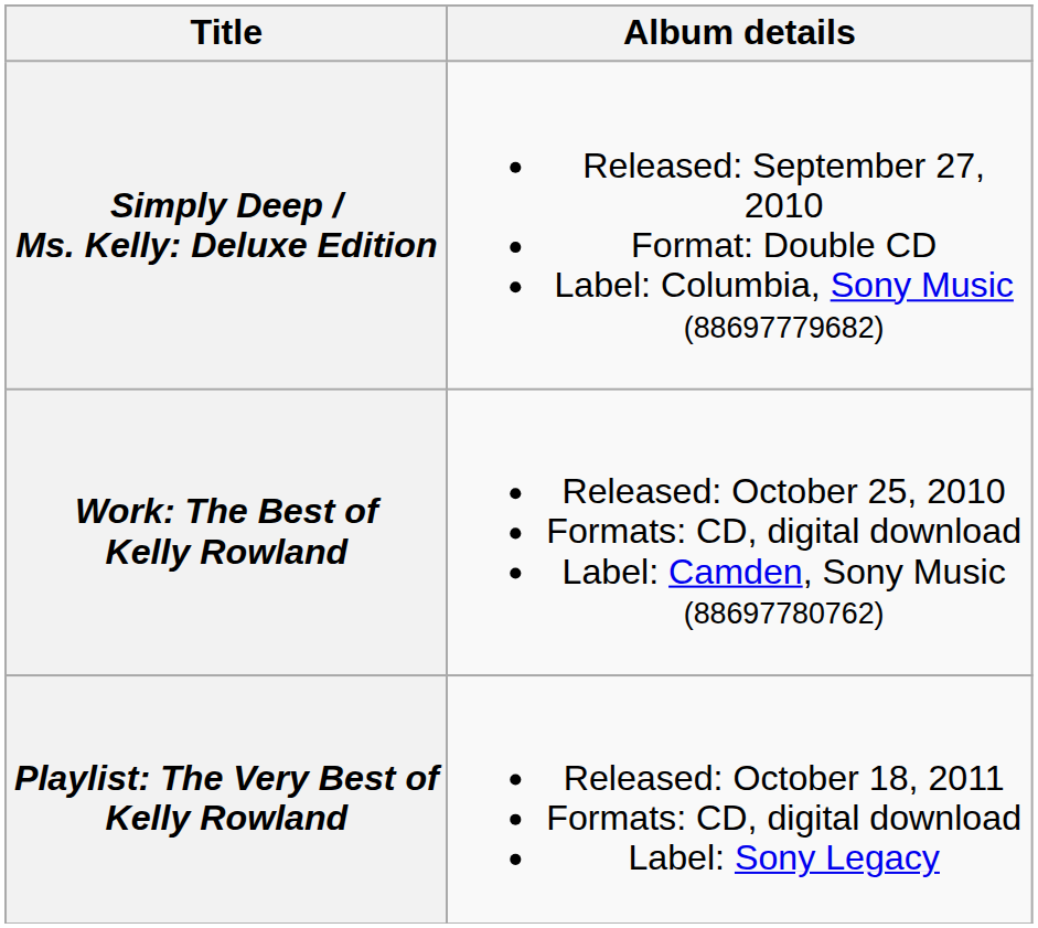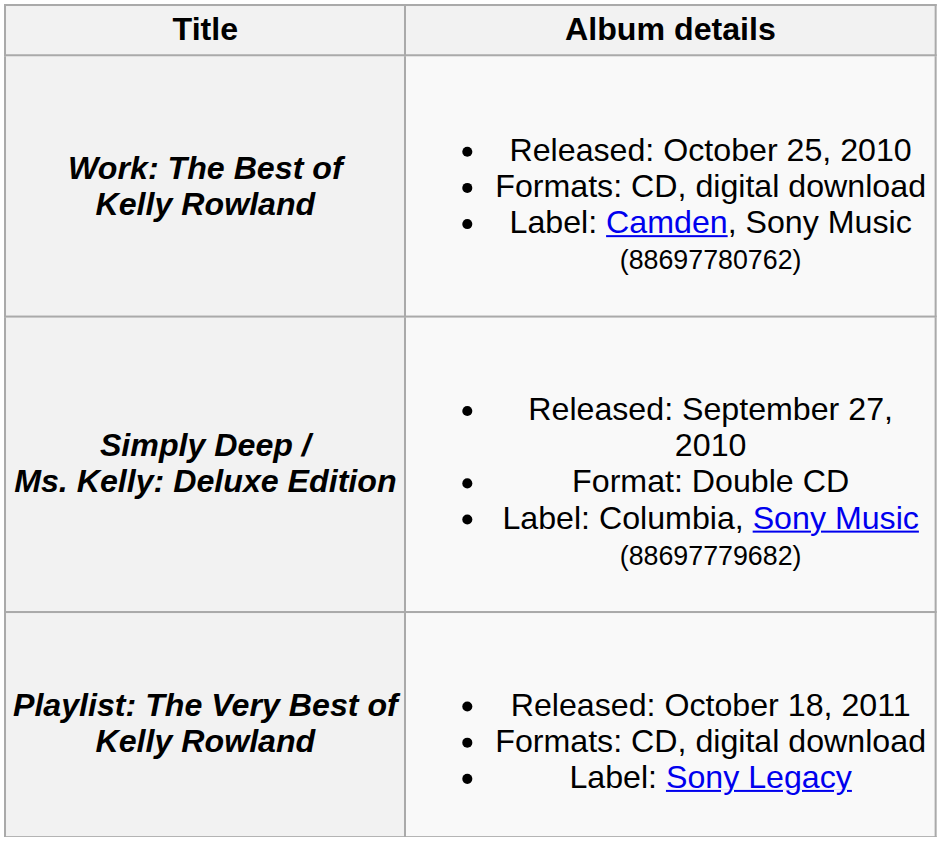rows swapped: Simply Deep / Ms. Kelly: Deluxe Edition <-> Work: The Best of Kelly Rowland
